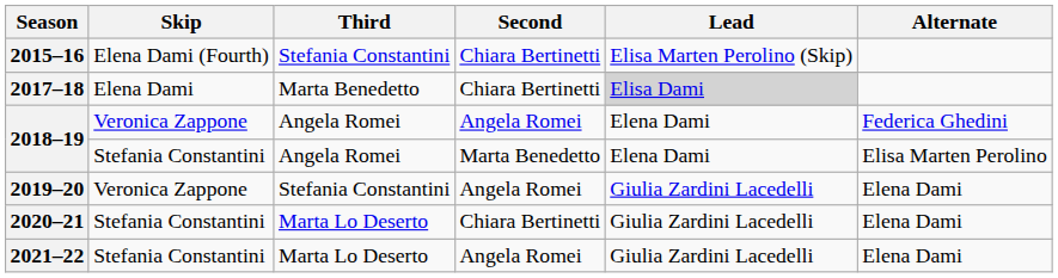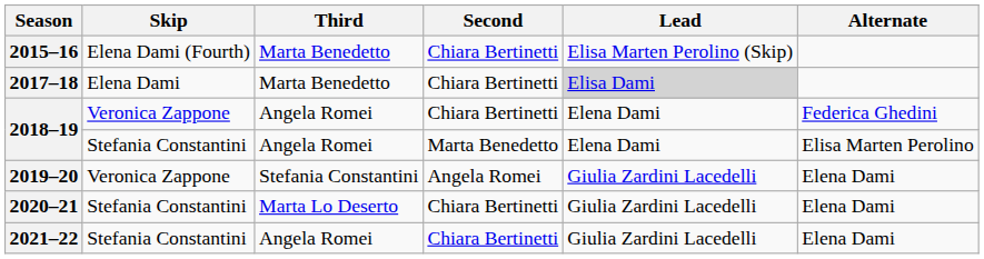2015–16 | Third: Stefania Constantini -> Marta Benedetto
2018–19 / Veronica Zappone | Second: Angela Romei -> Chiara Bertinetti
2021–22 | Third: Marta Lo Deserto -> Angela Romei
2021–22 | Second: Angela Romei -> Chiara Bertinetti
